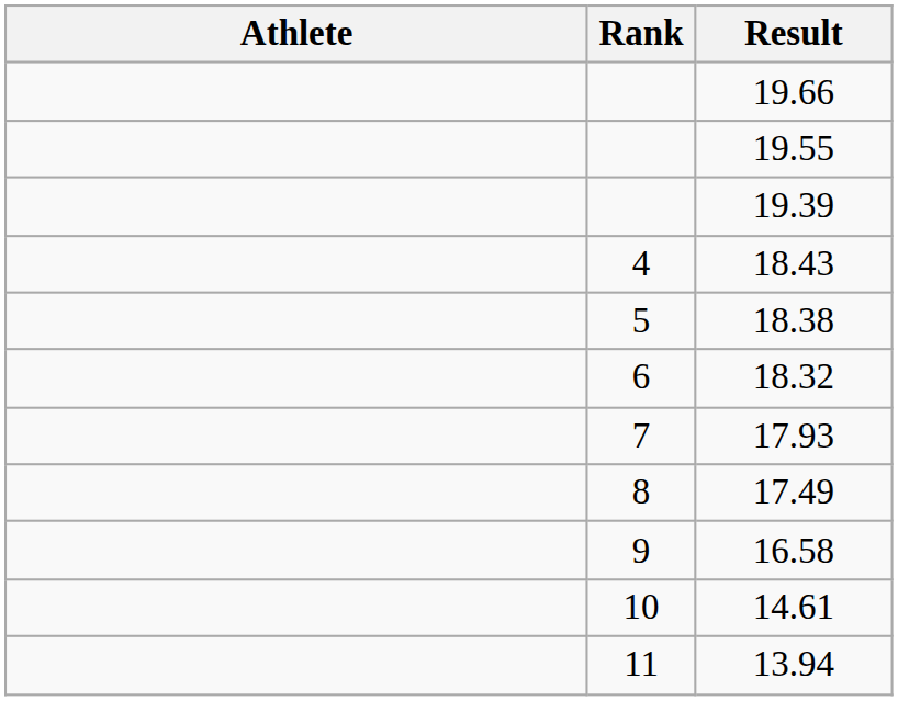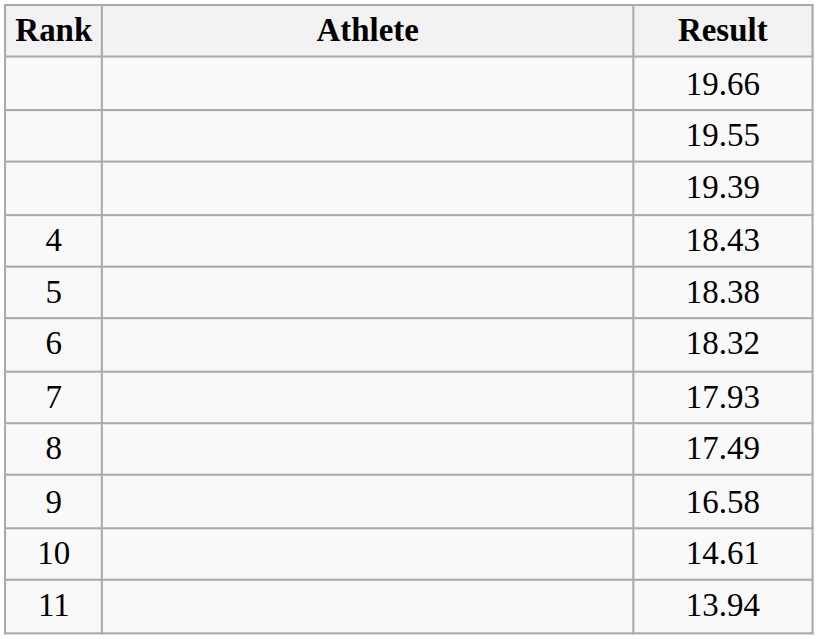columns swapped: Rank <-> Athlete
